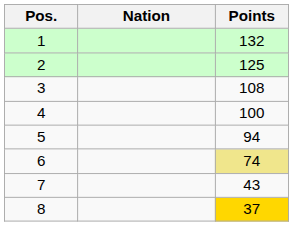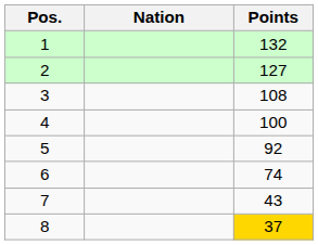2 | Points: 125 -> 127
5 | Points: 94 -> 92
6 | Points: khaki background -> no background
